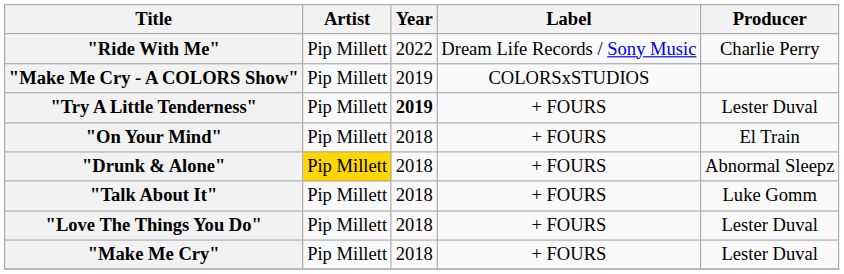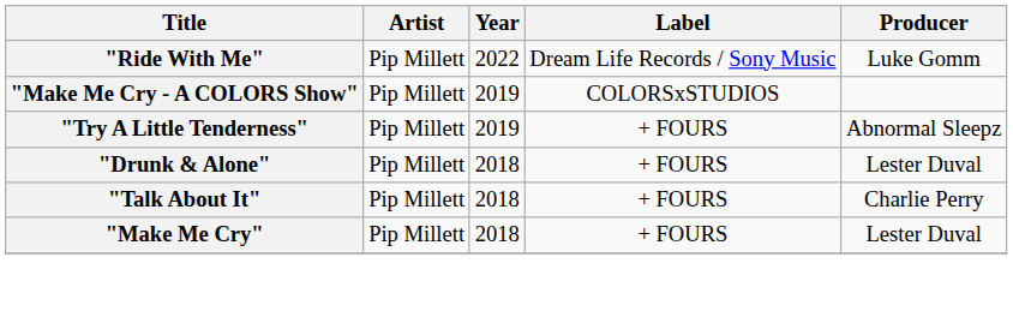"Ride With Me" | Producer: Charlie Perry -> Luke Gomm
"Try A Little Tenderness" | Year: bold -> normal
"Try A Little Tenderness" | Producer: Lester Duval -> Abnormal Sleepz
- row: "On Your Mind" | Pip Millett | 2018 | + FOURS | El Train
"Drunk & Alone" | Artist: gold background -> no background
"Drunk & Alone" | Producer: Abnormal Sleepz -> Lester Duval
"Talk About It" | Producer: Luke Gomm -> Charlie Perry
- row: "Love The Things You Do" | Pip Millett | 2018 | + FOURS | Lester Duval
